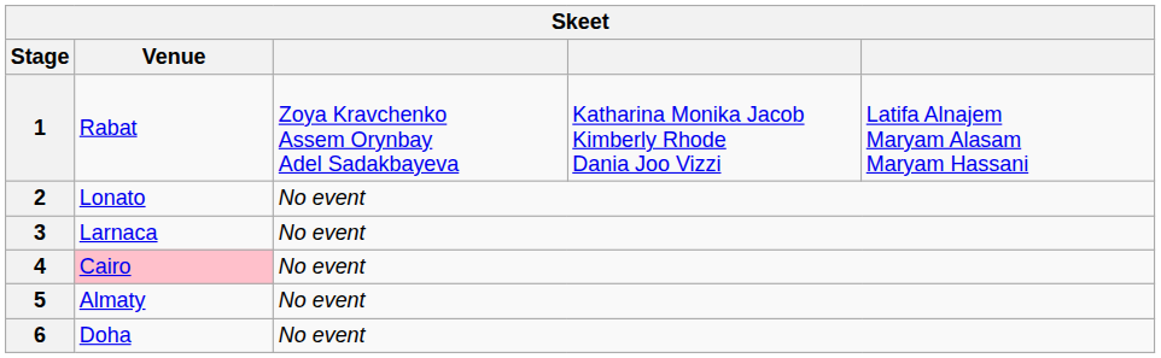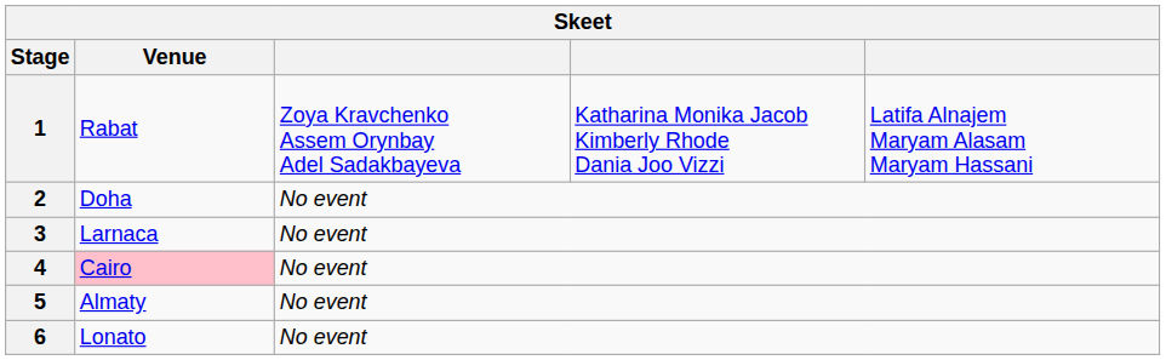2 | Venue: Lonato -> Doha
6 | Venue: Doha -> Lonato
